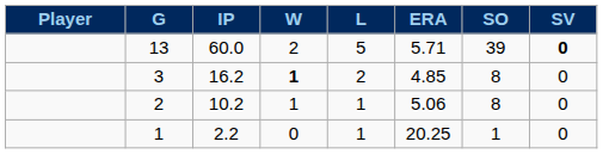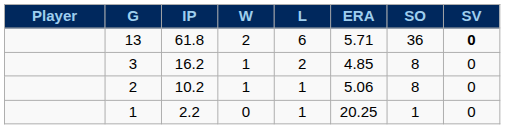13 | IP: 60.0 -> 61.8
13 | L: 5 -> 6
13 | SO: 39 -> 36
3 | W: bold -> normal
